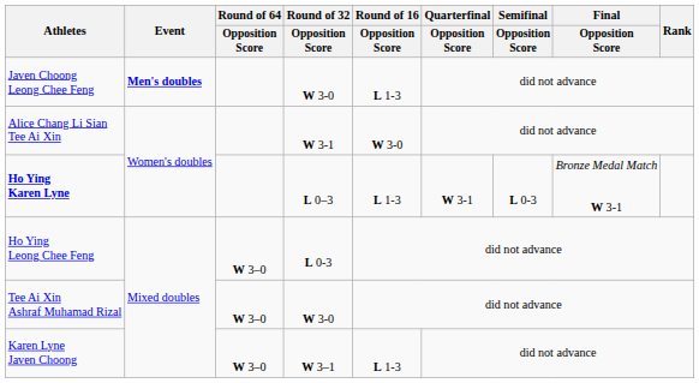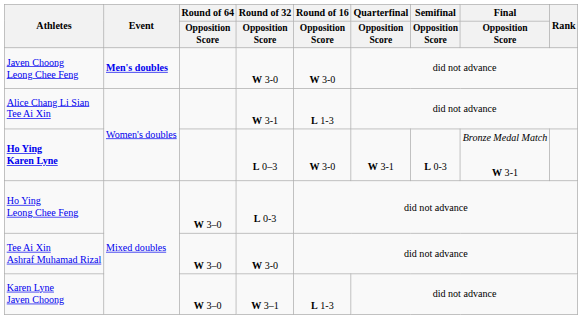Javen Choong Leong Chee Feng | Round of 16 / Opposition Score: L 1-3 -> W 3-0
Alice Chang Li Sian Tee Ai Xin | Round of 16 / Opposition Score: W 3-0 -> L 1-3
Ho Ying Karen Lyne | Round of 16 / Opposition Score: L 1-3 -> W 3-0
